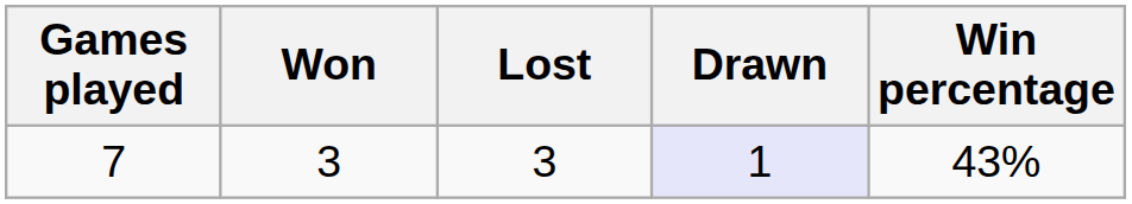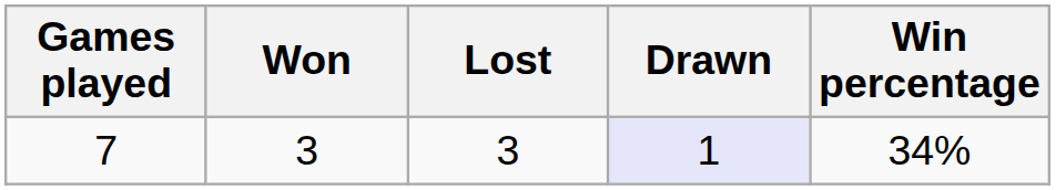7 | Win percentage: 43% -> 34%
